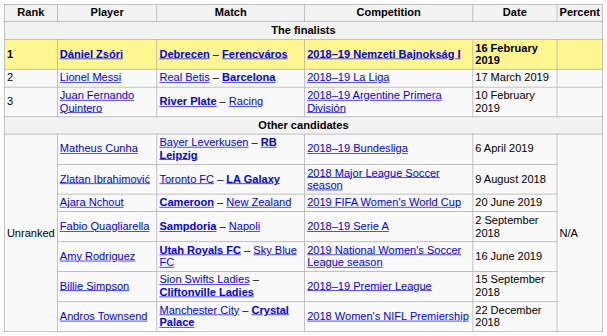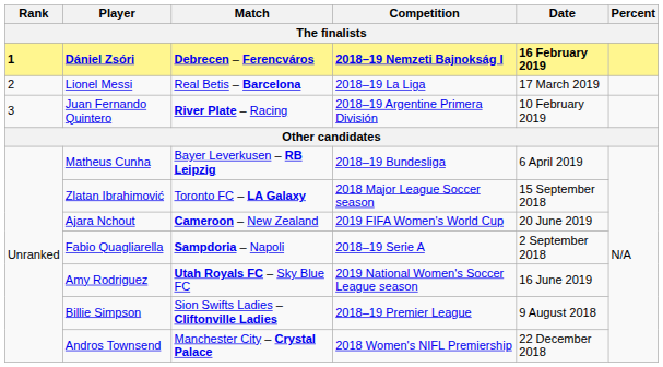Zlatan Ibrahimović | Date: 9 August 2018 -> 15 September 2018
Billie Simpson | Date: 15 September 2018 -> 9 August 2018
